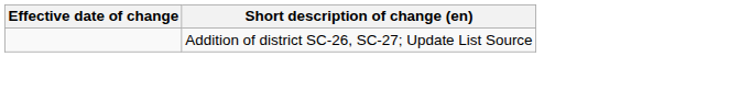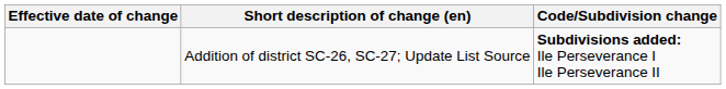+ column: Code/Subdivision change | Subdivisions added: Ile Perseverance I Ile Perseverance II
